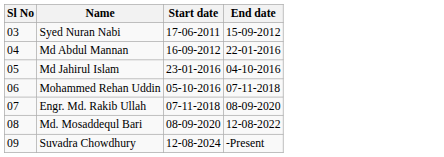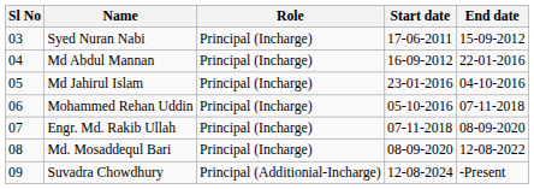+ column: Role | Principal (Incharge) | Principal (Incharge) | Principal (Incharge) | Principal (Incharge) | Principal (Incharge) | Principal (Incharge) | Principal (Additionial-Incharge)
